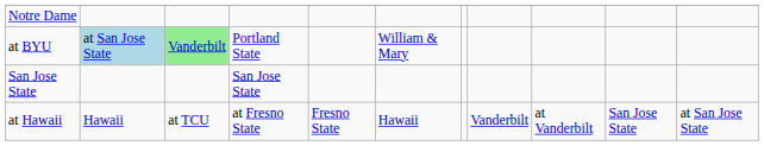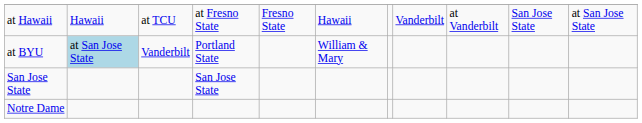rows swapped: at Hawaii <-> Notre Dame
at BYU | column 3: lightgreen background -> no background
